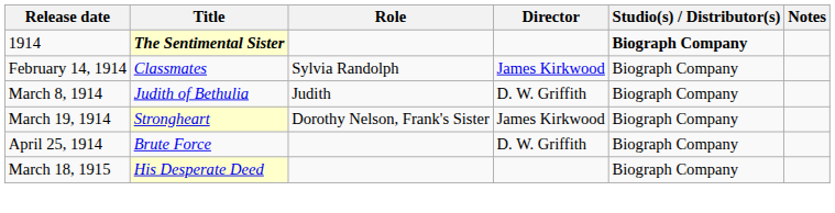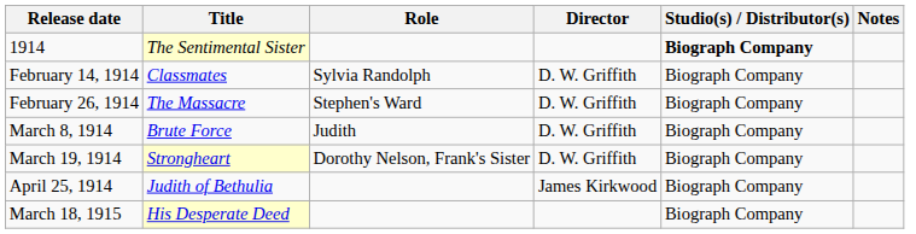1914 | Title: bold -> normal
February 14, 1914 | Director: James Kirkwood -> D. W. Griffith
+ row: February 26, 1914 | The Massacre | Stephen's Ward | D. W. Griffith | Biograph Company
March 8, 1914 | Title: Judith of Bethulia -> Brute Force
March 19, 1914 | Director: James Kirkwood -> D. W. Griffith
April 25, 1914 | Title: Brute Force -> Judith of Bethulia
April 25, 1914 | Director: D. W. Griffith -> James Kirkwood
